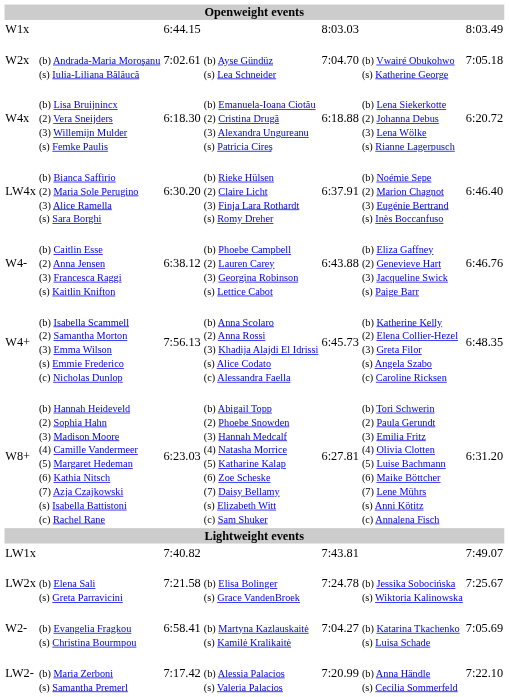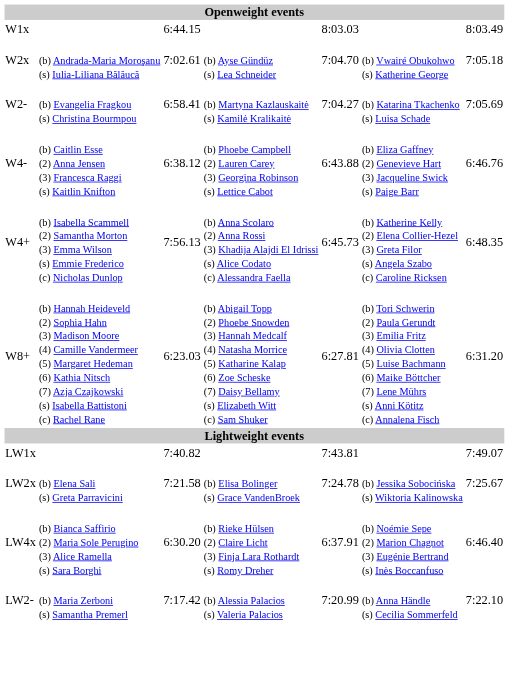- row: W4x | (b) Lisa Bruijnincx (2) Vera Sneijders (3) Willemijn Mulder (s) Femke Paulis | 6:18.30 | (b) Emanuela-Ioana Ciotău (2) Cristina Drugă (3) Alexandra Ungureanu (s) Patricia Cireş | 6:18.88 | (b) Lena Siekerkotte (2) Johanna Debus (3) Lena Wölke (s) Rianne Lagerpusch | 6:20.72
rows swapped: W2- <-> LW4x
